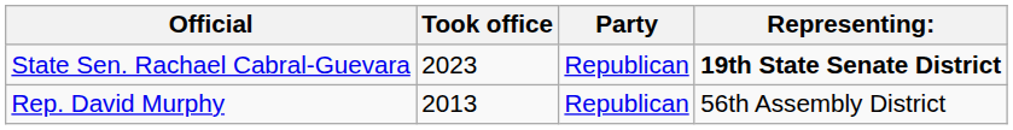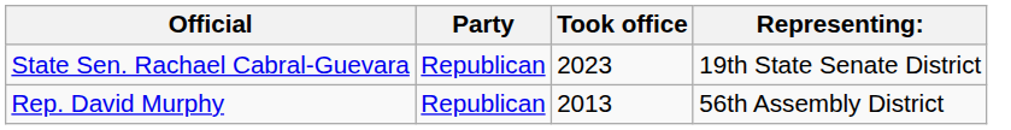columns swapped: Party <-> Took office
State Sen. Rachael Cabral-Guevara | Representing:: bold -> normal
